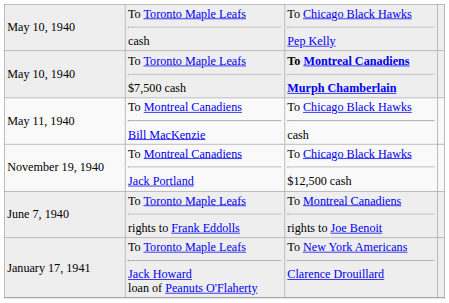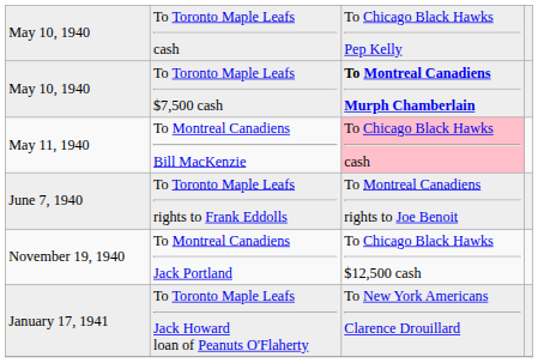May 11, 1940 | column 3: no background -> pink background
rows swapped: June 7, 1940 <-> November 19, 1940
